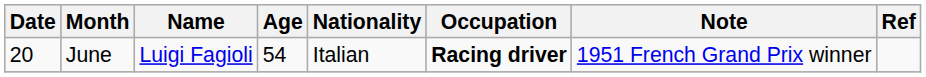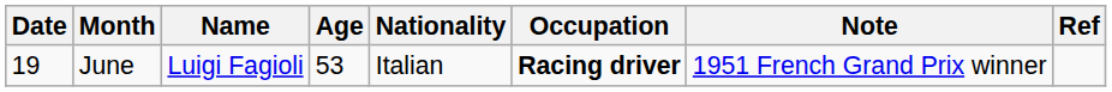June | Date: 20 -> 19
June | Age: 54 -> 53
